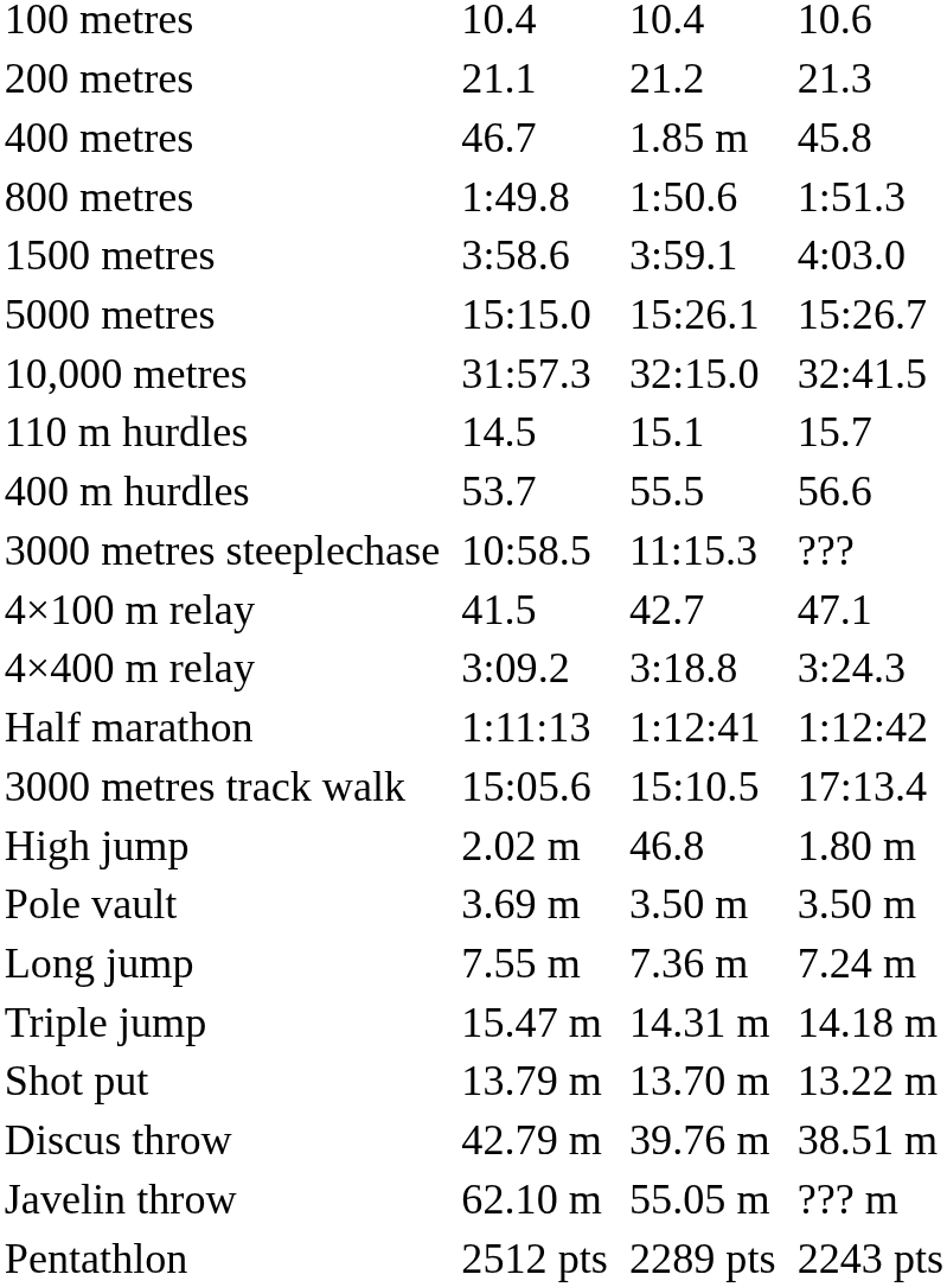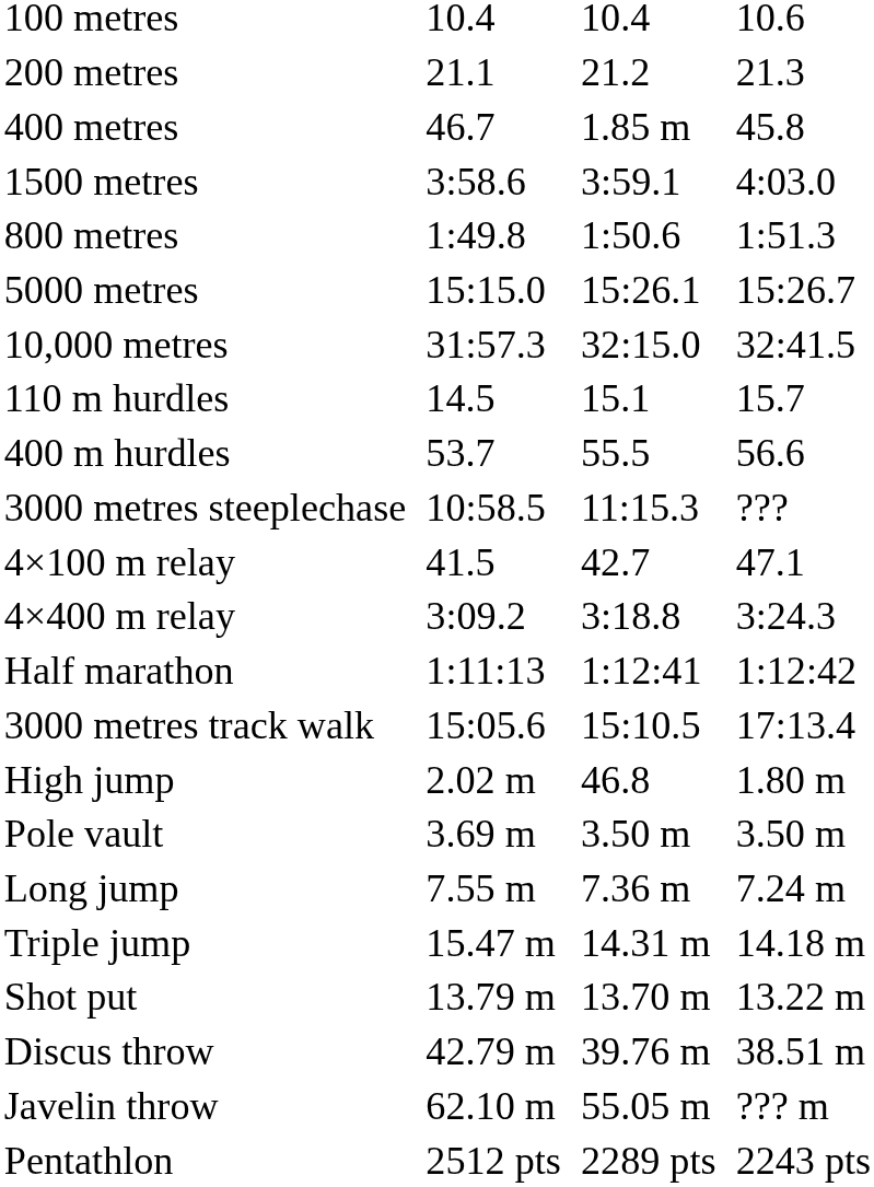rows swapped: 800 metres <-> 1500 metres
